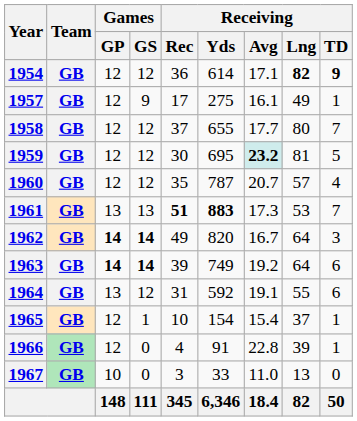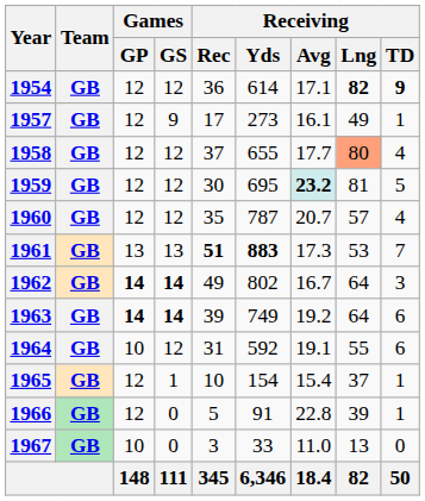1957 | Receiving / Yds: 275 -> 273
1958 | Receiving / Lng: no background -> lightsalmon background
1958 | Receiving / TD: 7 -> 4
1962 | Receiving / Yds: 820 -> 802
1964 | Games / GP: 13 -> 10
1966 | Receiving / Rec: 4 -> 5
